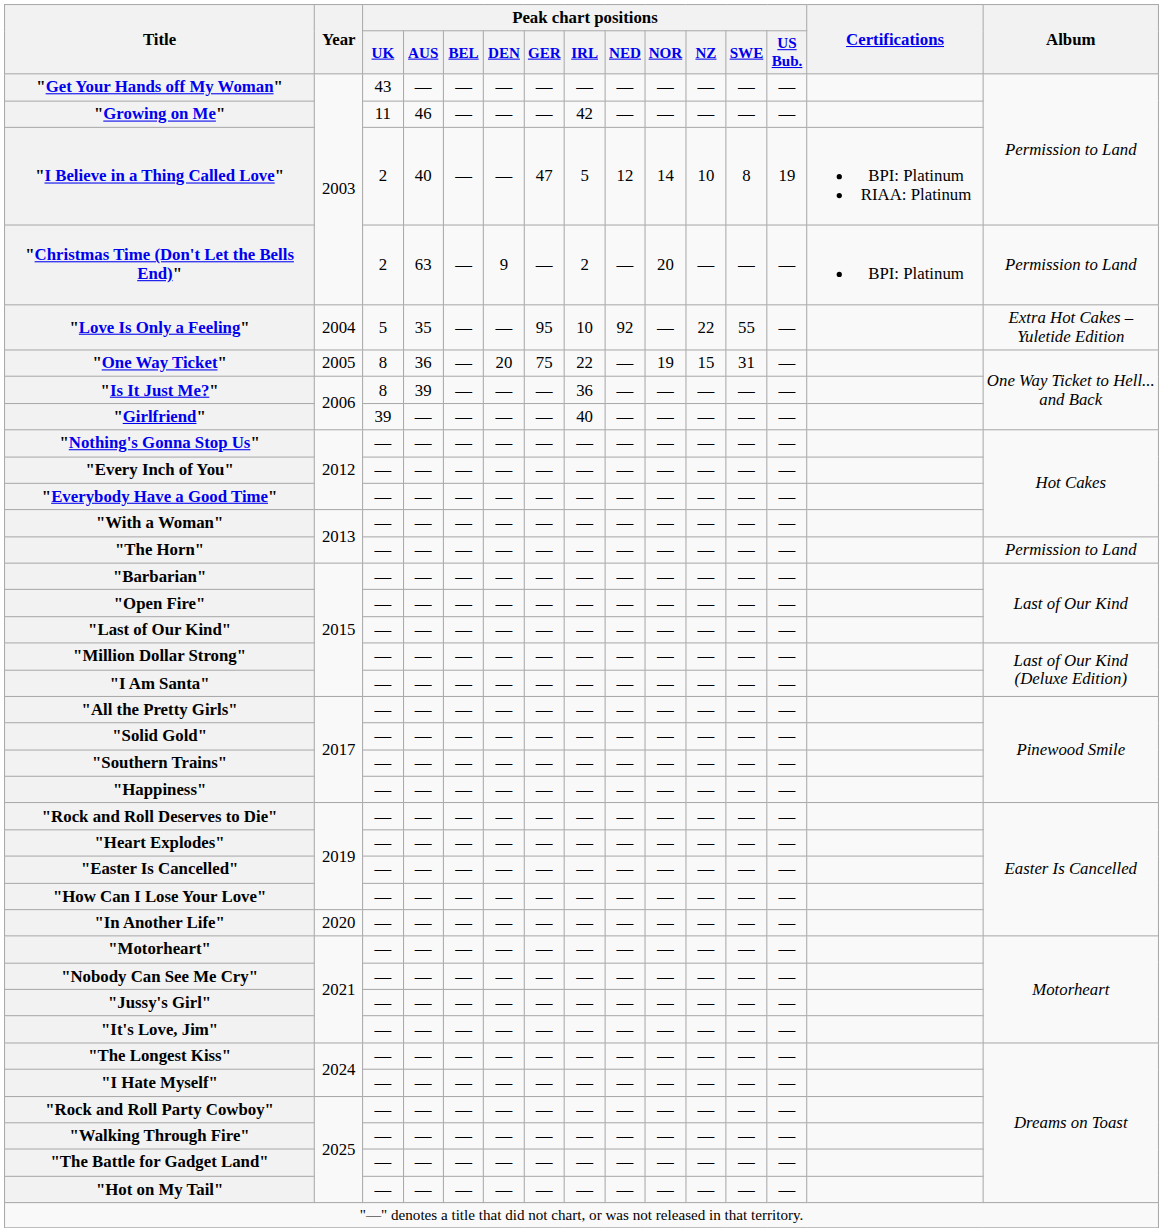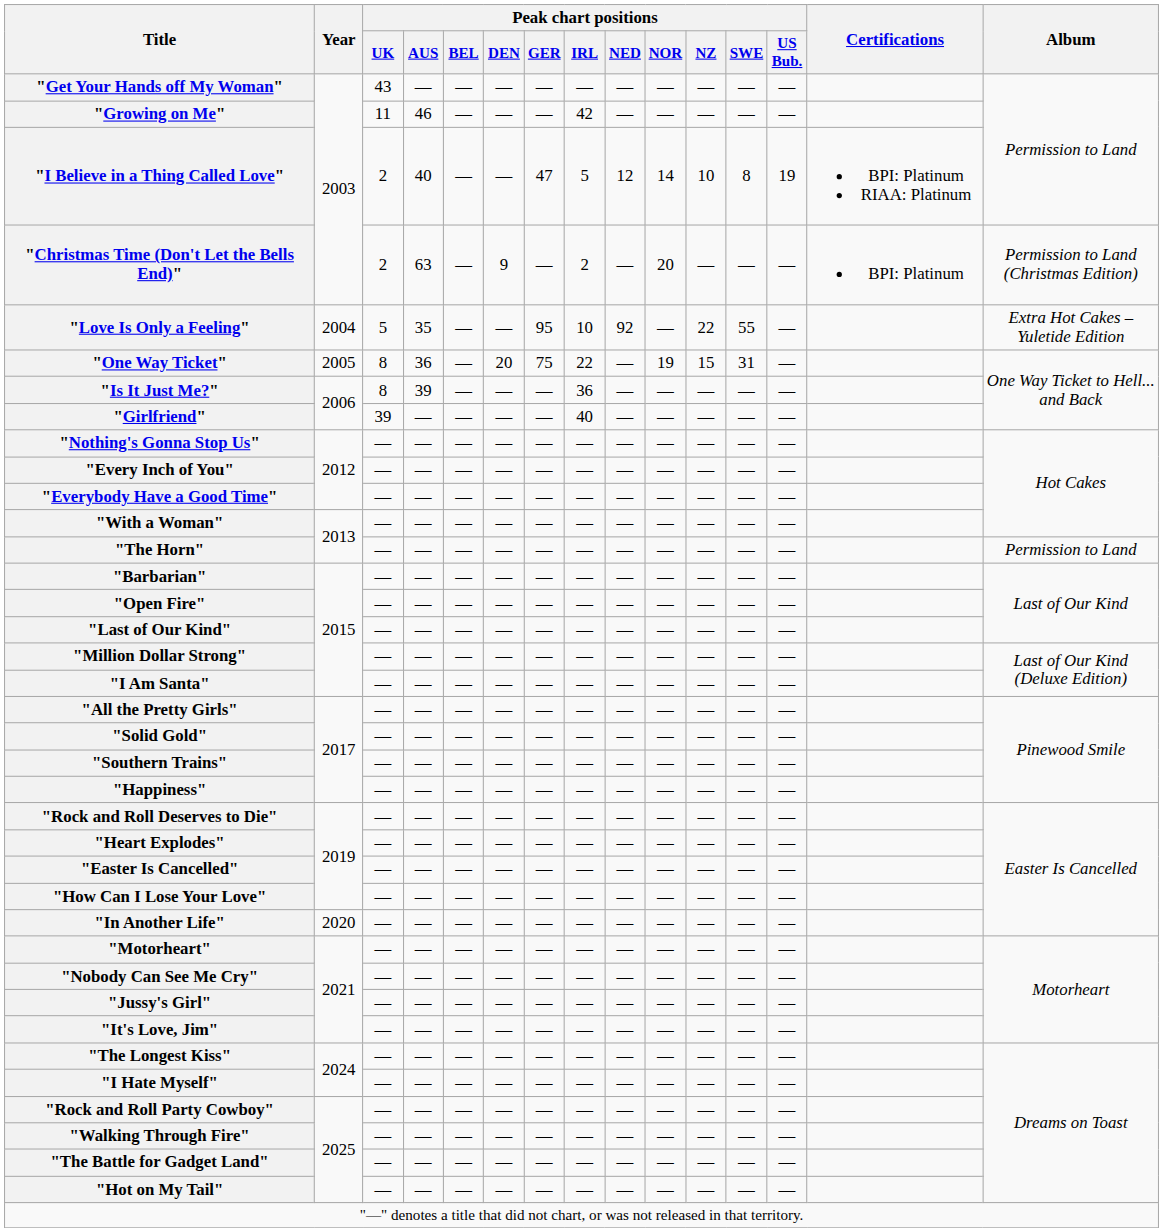"Christmas Time (Don't Let the Bells End)" | Album: Permission to Land -> Permission to Land (Christmas Edition)
